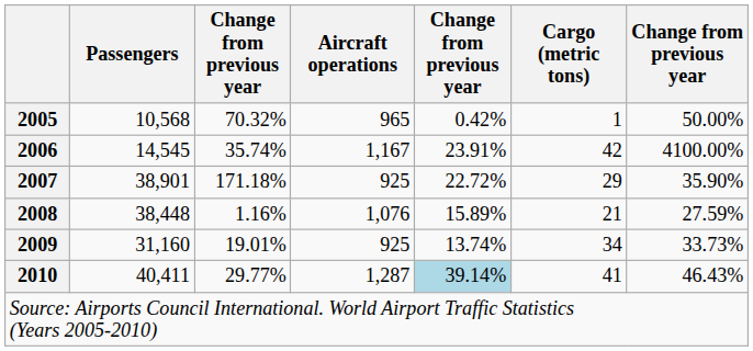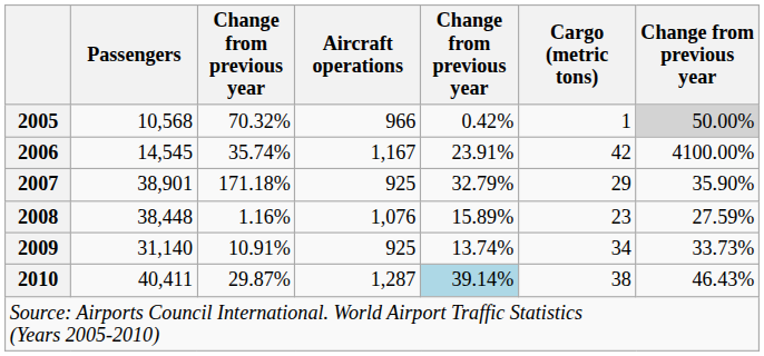2005 | Aircraft operations: 965 -> 966
2005 | column 7: no background -> lightgrey background
2007 | column 5: 22.72% -> 32.79%
2008 | Cargo (metric tons): 21 -> 23
2009 | Passengers: 31,160 -> 31,140
2009 | column 3: 19.01% -> 10.91%
2010 | column 3: 29.77% -> 29.87%
2010 | Cargo (metric tons): 41 -> 38
